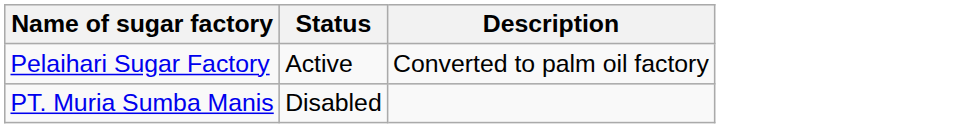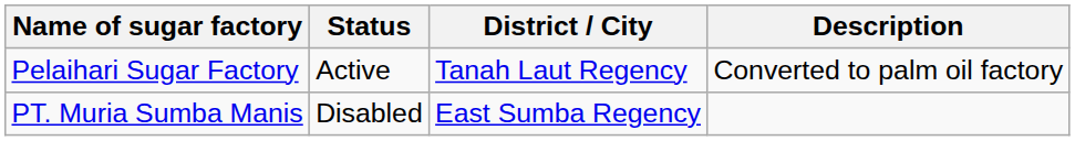+ column: District / City | Tanah Laut Regency | East Sumba Regency
